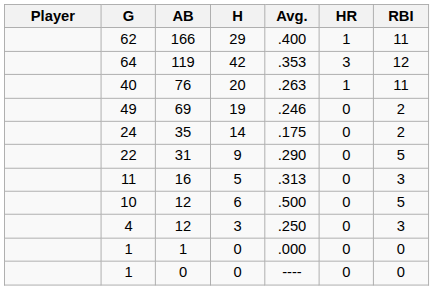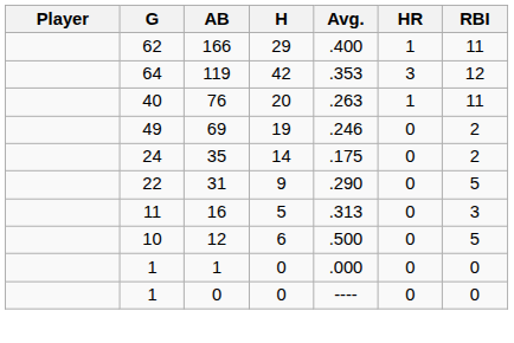- row: 4 | 12 | 3 | .250 | 0 | 3
